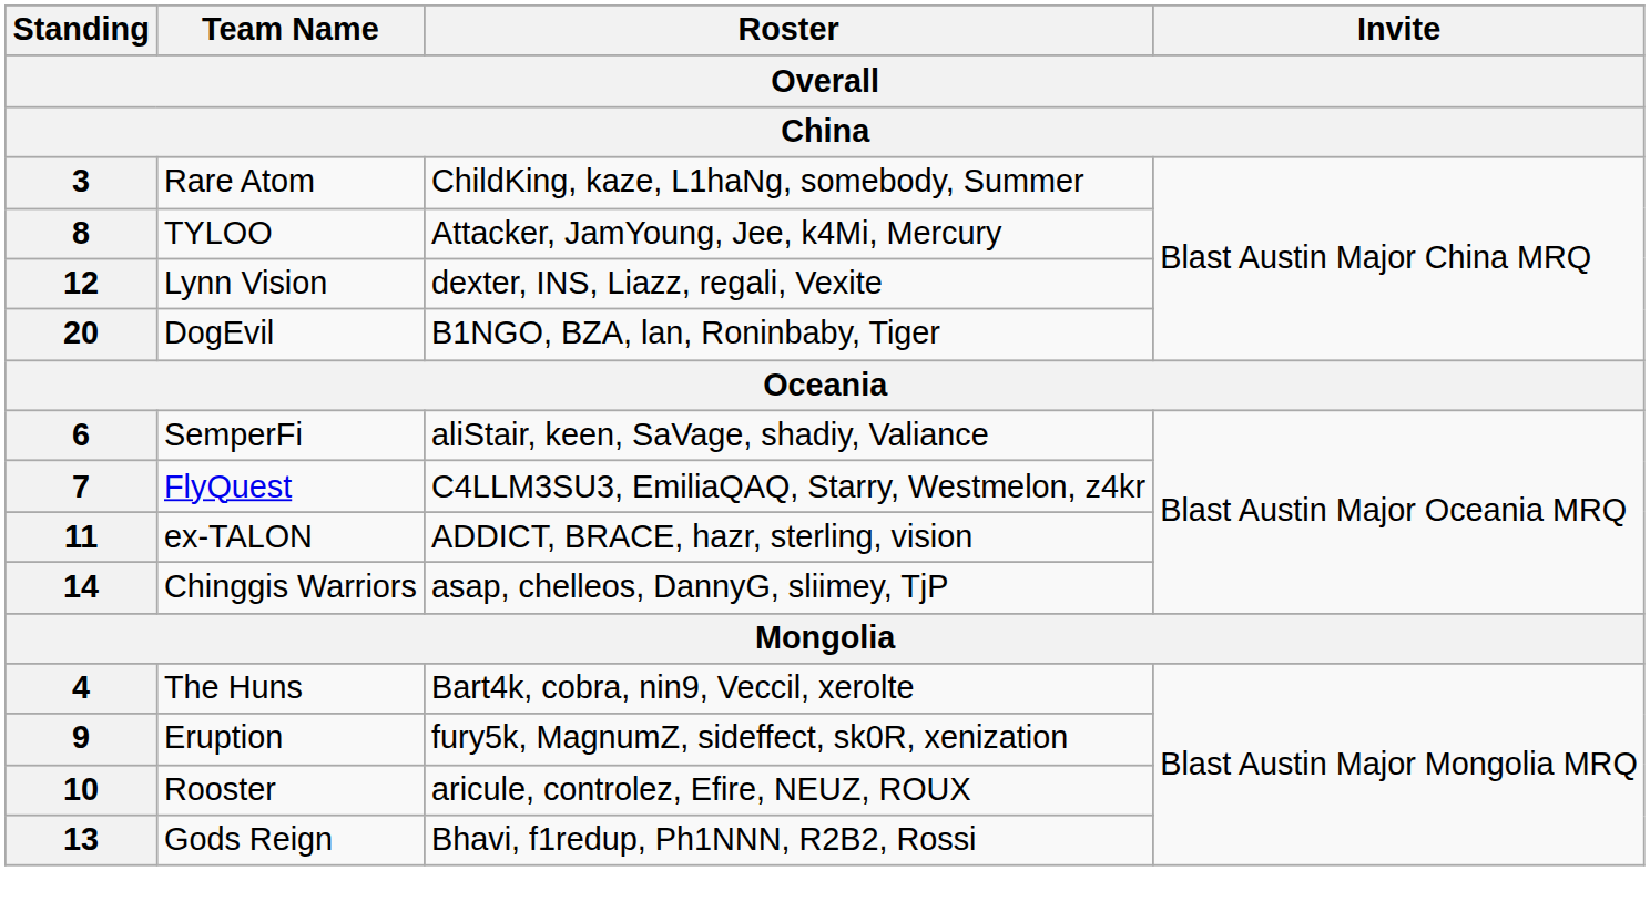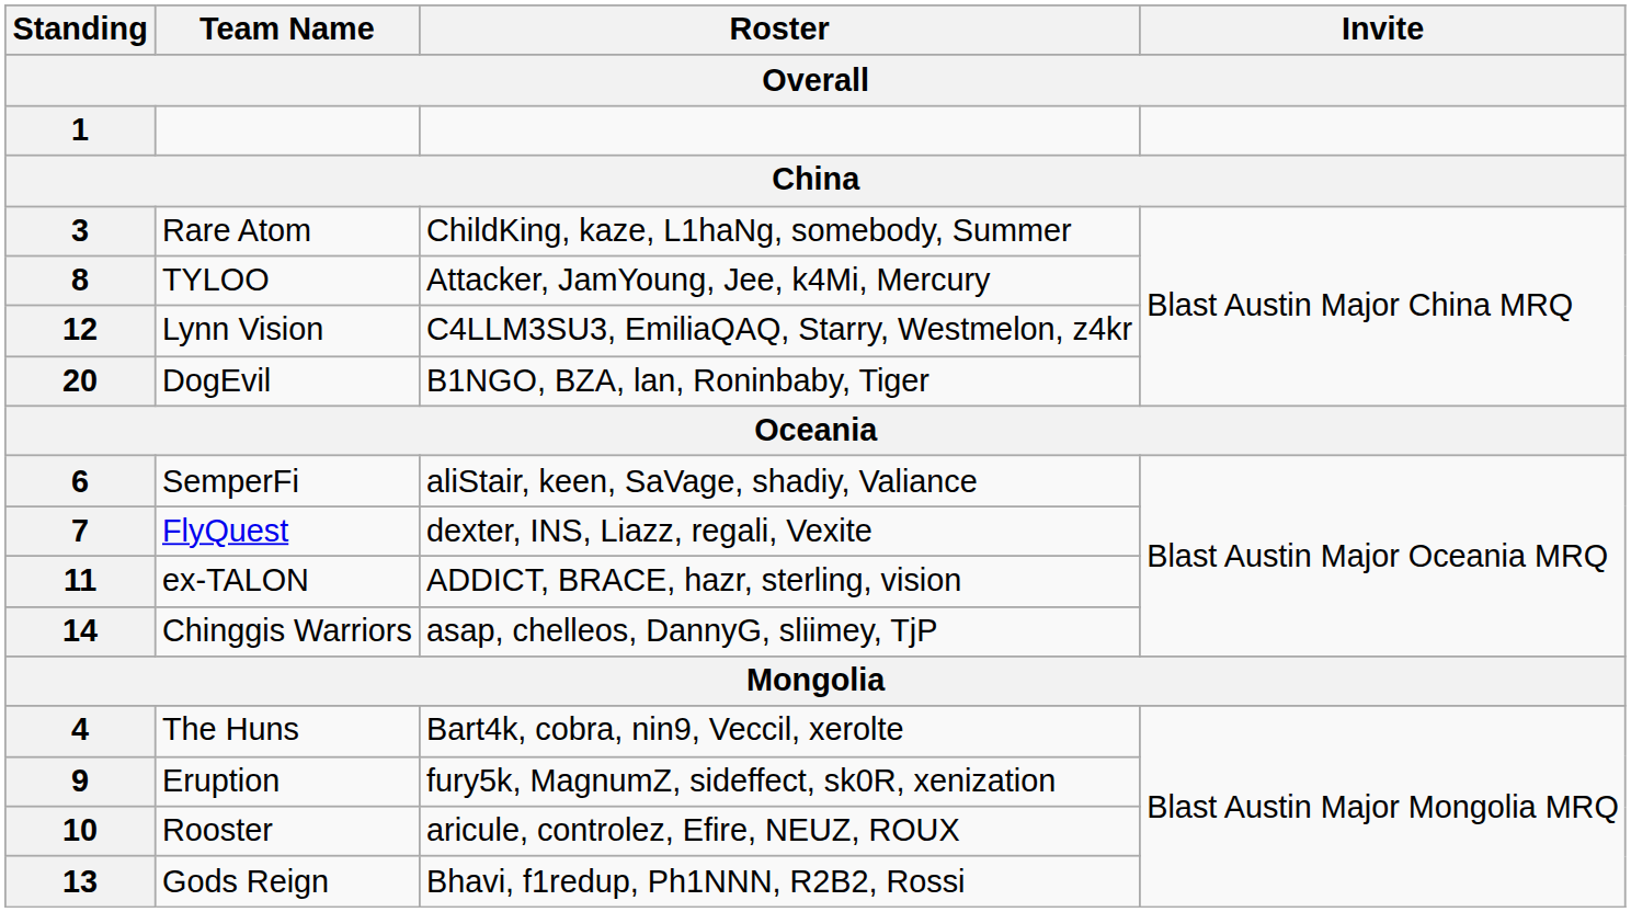+ row: 1
12 | Roster: dexter, INS, Liazz, regali, Vexite -> C4LLM3SU3, EmiliaQAQ, Starry, Westmelon, z4kr
7 | Roster: C4LLM3SU3, EmiliaQAQ, Starry, Westmelon, z4kr -> dexter, INS, Liazz, regali, Vexite
